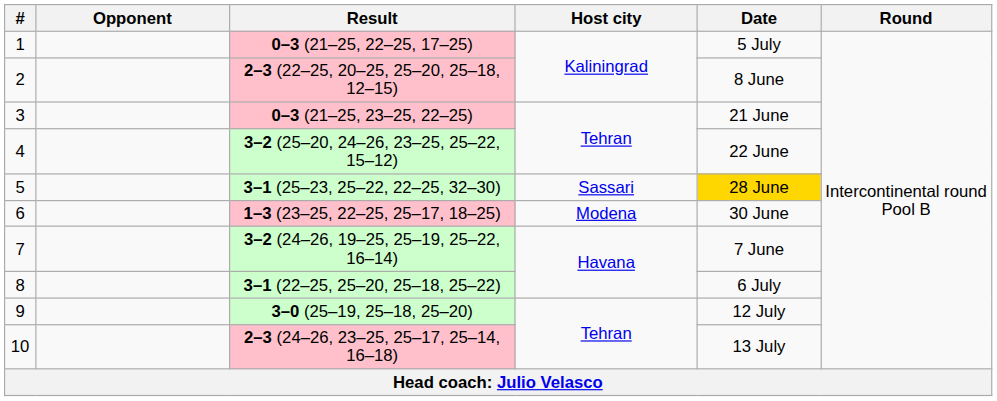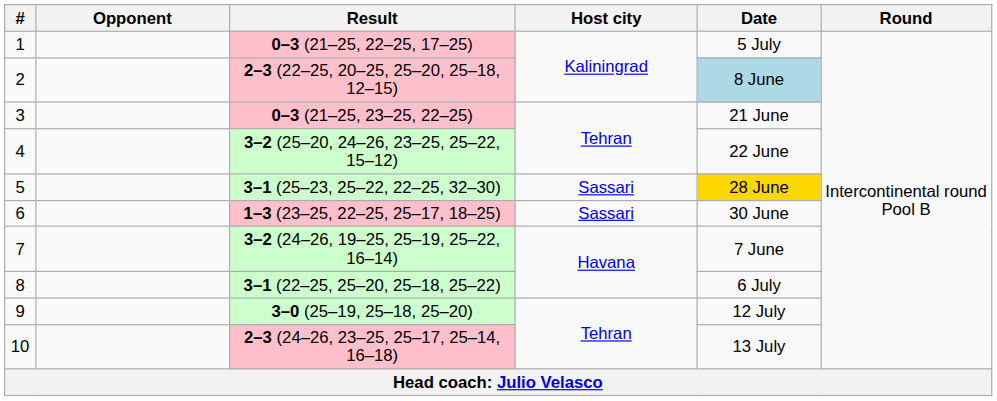2 | Date: no background -> lightblue background
6 | Host city: Modena -> Sassari
